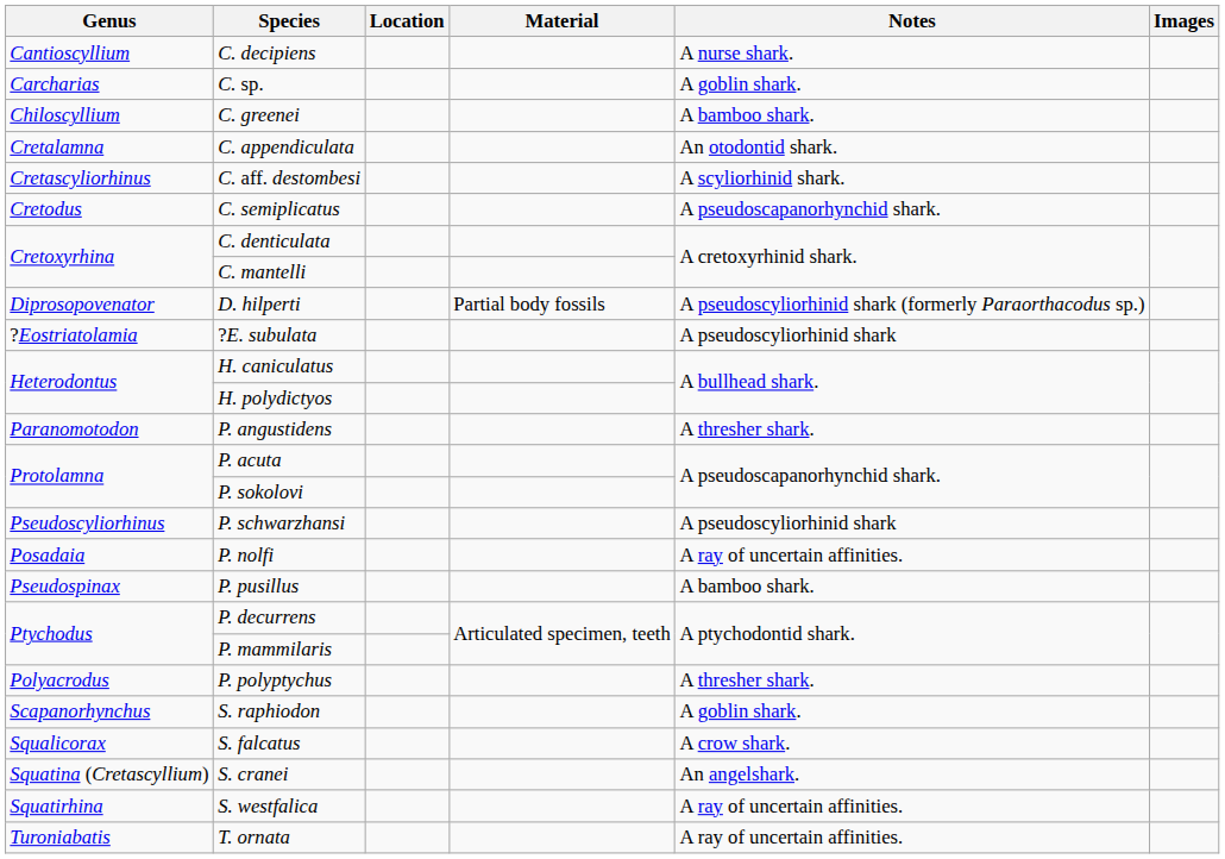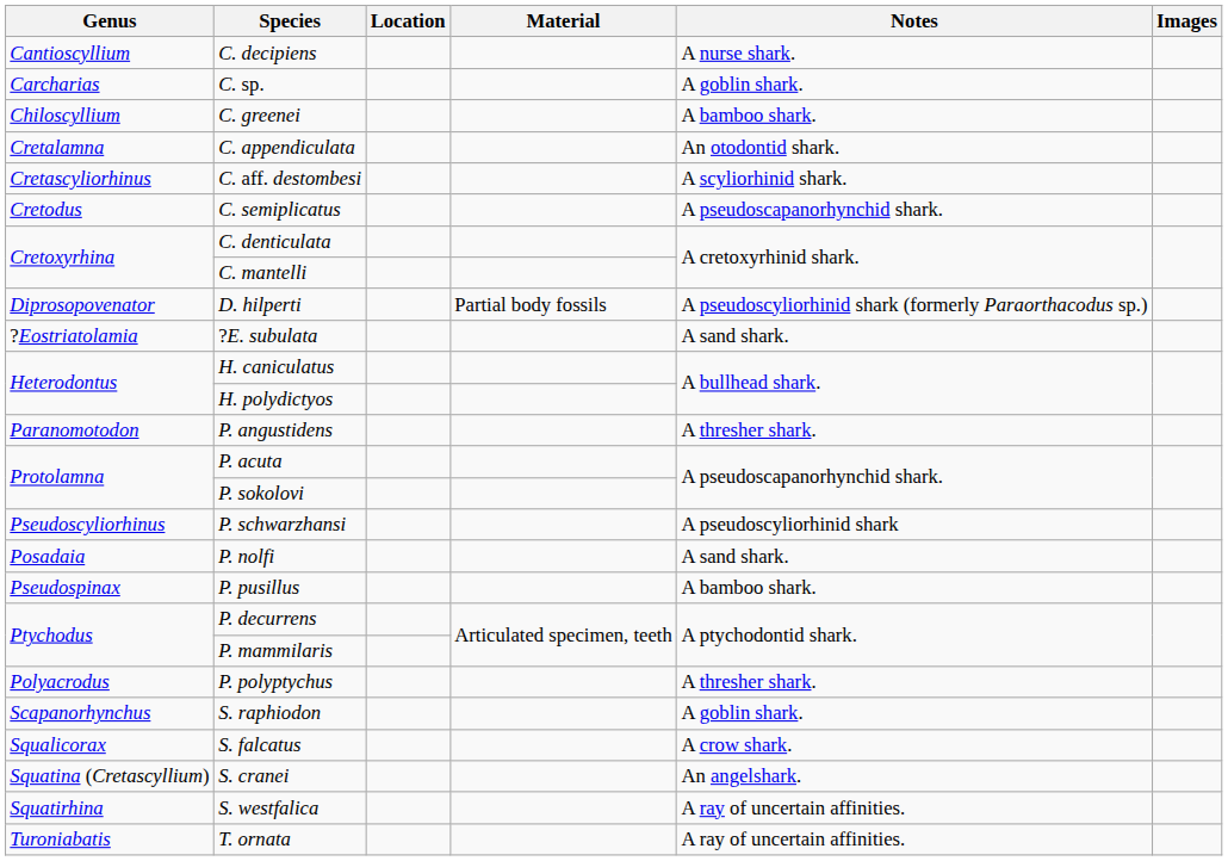?E. subulata | Notes: A pseudoscyliorhinid shark -> A sand shark.
P. nolfi | Notes: A ray of uncertain affinities. -> A sand shark.
